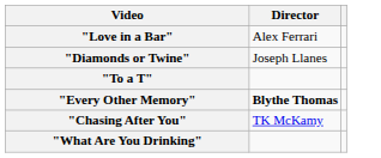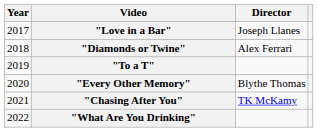+ column: Year | 2017 | 2018 | 2019 | 2020 | 2021 | 2022
"Love in a Bar" | Director: Alex Ferrari -> Joseph Llanes
"Diamonds or Twine" | Director: Joseph Llanes -> Alex Ferrari
"Every Other Memory" | Director: bold -> normal
